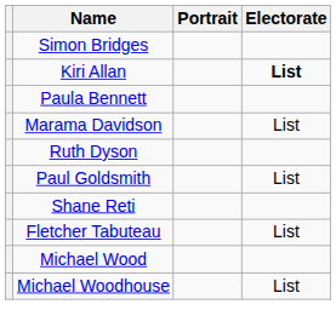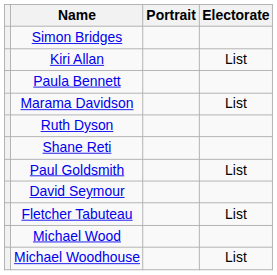Kiri Allan | Electorate: bold -> normal
rows swapped: Paul Goldsmith <-> Shane Reti
+ row: David Seymour
